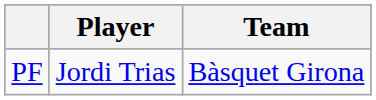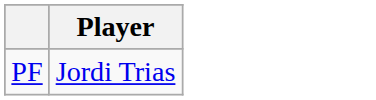- column: Team | Bàsquet Girona
